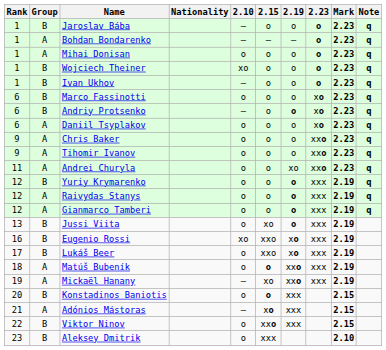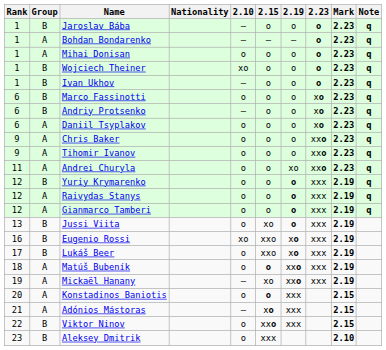Andriy Protsenko | 2.19: bold -> normal
Konstadinos Baniotis | Group: B -> A
